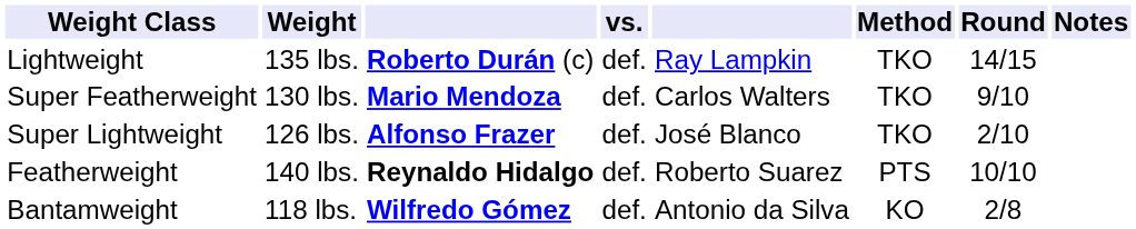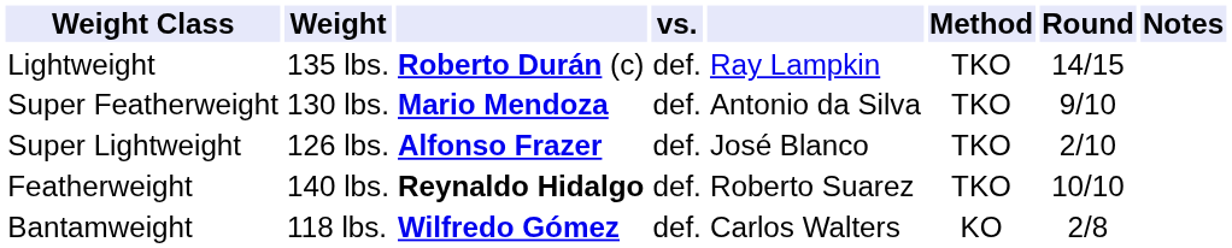Super Featherweight | column 5: Carlos Walters -> Antonio da Silva
Featherweight | Method: PTS -> TKO
Bantamweight | column 5: Antonio da Silva -> Carlos Walters
